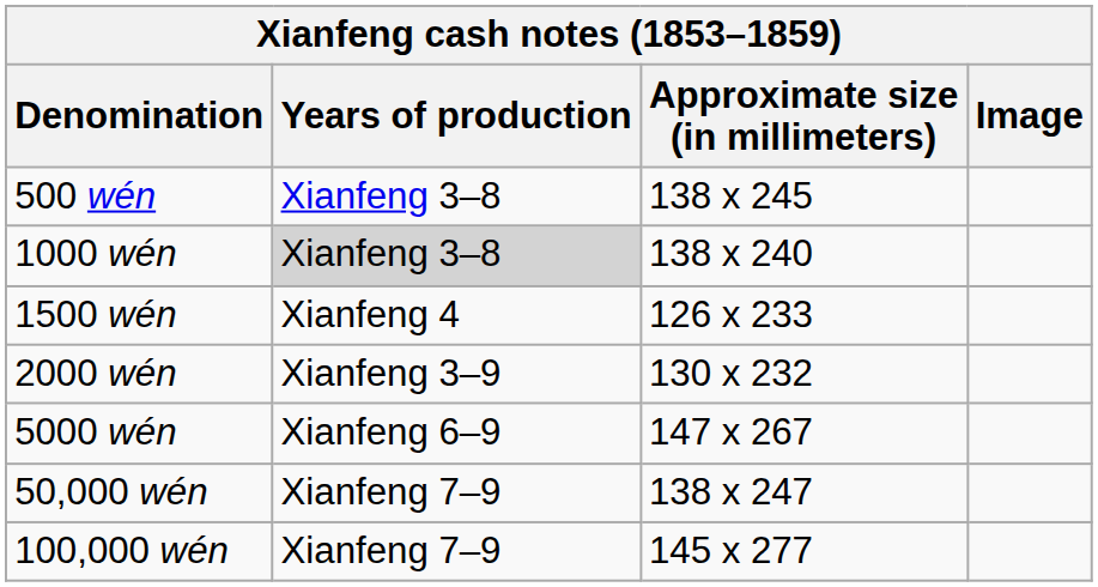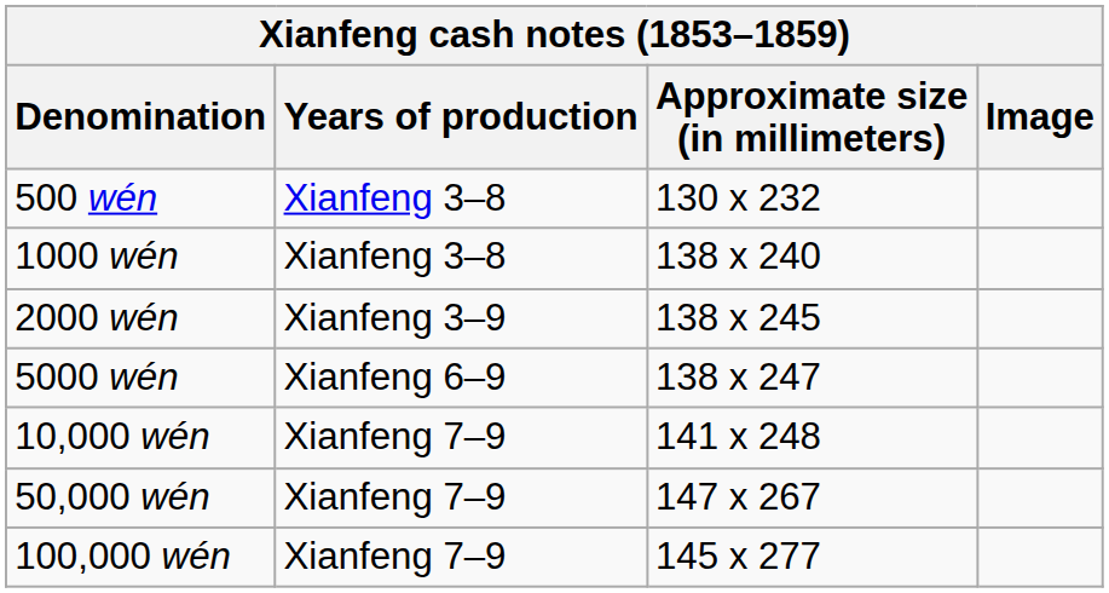500 wén | Approximate size (in millimeters): 138 x 245 -> 130 x 232
1000 wén | Years of production: lightgrey background -> no background
- row: 1500 wén | Xianfeng 4 | 126 x 233
2000 wén | Approximate size (in millimeters): 130 x 232 -> 138 x 245
5000 wén | Approximate size (in millimeters): 147 x 267 -> 138 x 247
+ row: 10,000 wén | Xianfeng 7–9 | 141 x 248
50,000 wén | Approximate size (in millimeters): 138 x 247 -> 147 x 267
